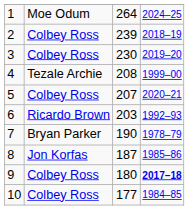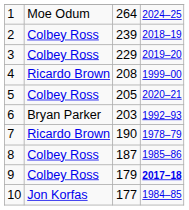3 | column 3: 230 -> 229
4 | column 2: Tezale Archie -> Ricardo Brown
5 | column 3: 207 -> 205
6 | column 2: Ricardo Brown -> Bryan Parker
7 | column 2: Bryan Parker -> Ricardo Brown
8 | column 2: Jon Korfas -> Colbey Ross
9 | column 3: 180 -> 179
10 | column 2: Colbey Ross -> Jon Korfas
